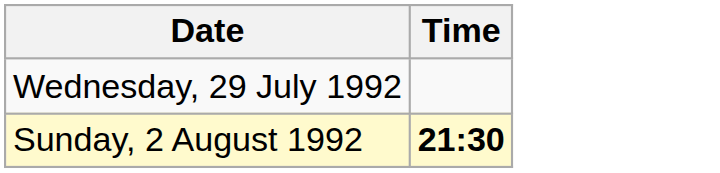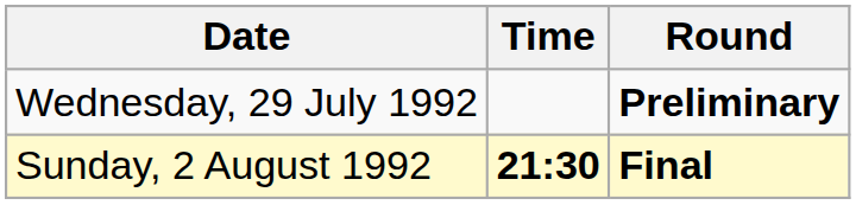+ column: Round | Preliminary | Final
